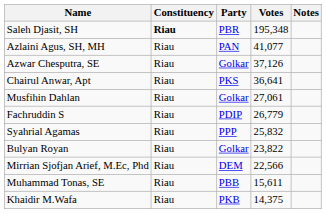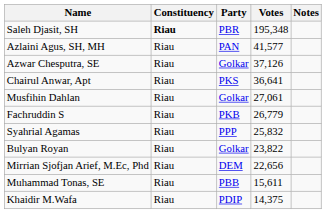Azlaini Agus, SH, MH | Votes: 41,077 -> 41,577
Fachruddin S | Party: PDIP -> PKB
Mirrian Sjofjan Arief, M.Ec, Phd | Votes: 22,566 -> 22,656
Khaidir M.Wafa | Party: PKB -> PDIP
